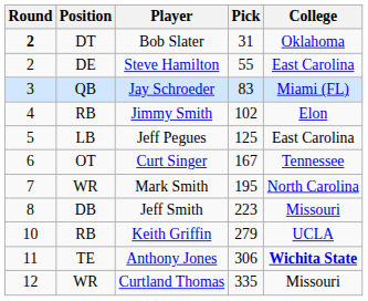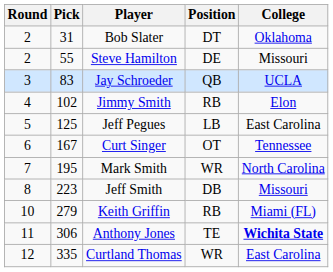columns swapped: Pick <-> Position
Bob Slater | Round: bold -> normal
Steve Hamilton | College: East Carolina -> Missouri
Jay Schroeder | College: Miami (FL) -> UCLA
Keith Griffin | College: UCLA -> Miami (FL)
Curtland Thomas | College: Missouri -> East Carolina
